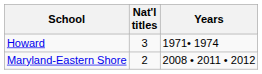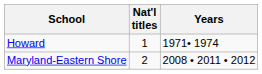Howard | Nat'l titles: 3 -> 1
